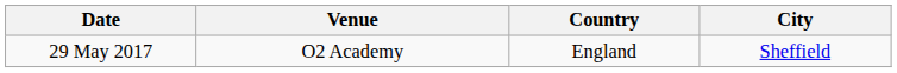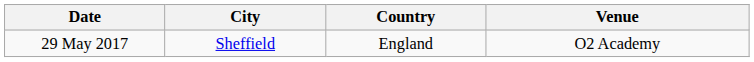columns swapped: City <-> Venue
